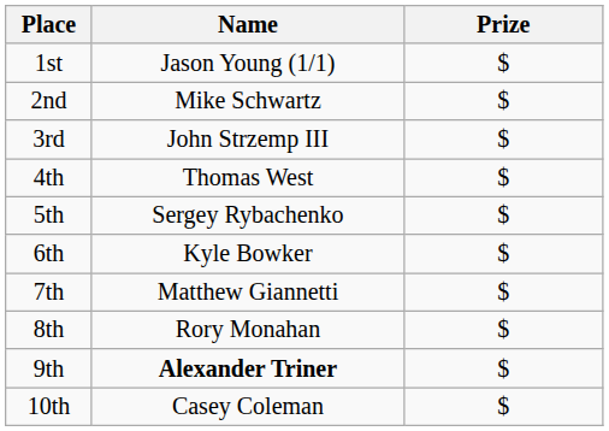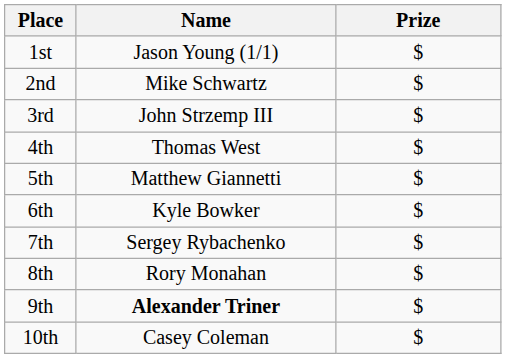5th | Name: Sergey Rybachenko -> Matthew Giannetti
7th | Name: Matthew Giannetti -> Sergey Rybachenko
